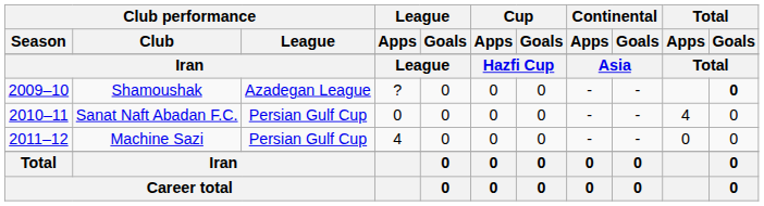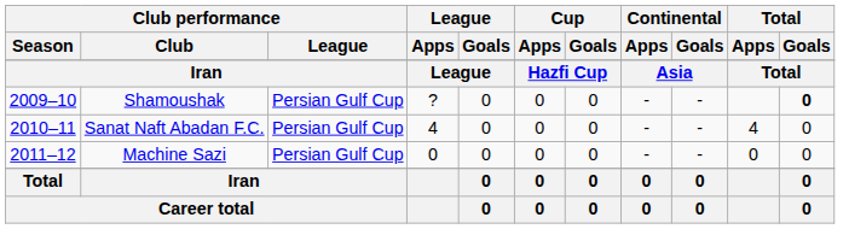Shamoushak | Club performance / League: Azadegan League -> Persian Gulf Cup
Sanat Naft Abadan F.C. | League / Apps: 0 -> 4
Machine Sazi | League / Apps: 4 -> 0
